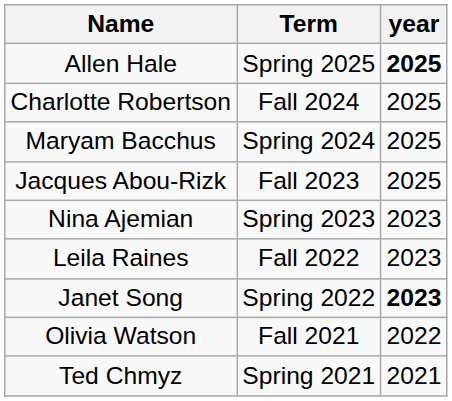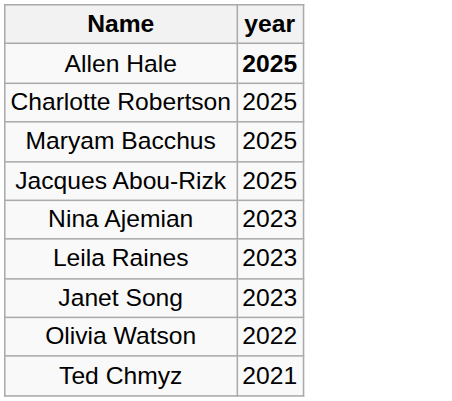- column: Term | Spring 2025 | Fall 2024 | Spring 2024 | Fall 2023 | Spring 2023 | Fall 2022 | Spring 2022 | Fall 2021 | Spring 2021
Janet Song | year: bold -> normal
